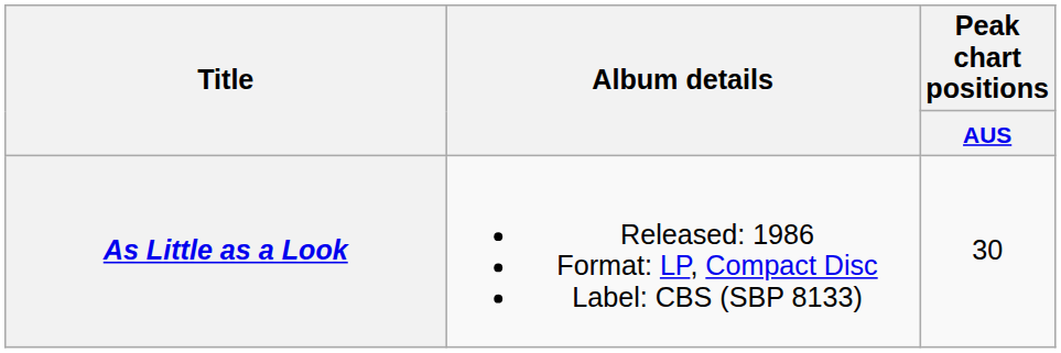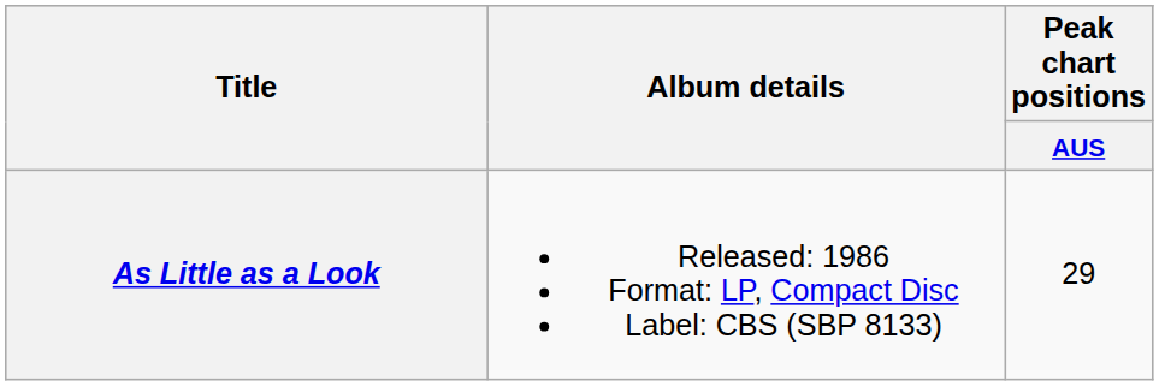As Little as a Look | Peak chart positions / AUS: 30 -> 29
